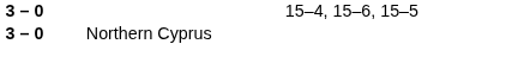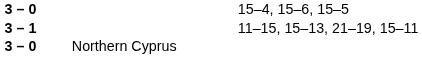+ row: 3 – 1 | 11–15, 15–13, 21–19, 15–11
